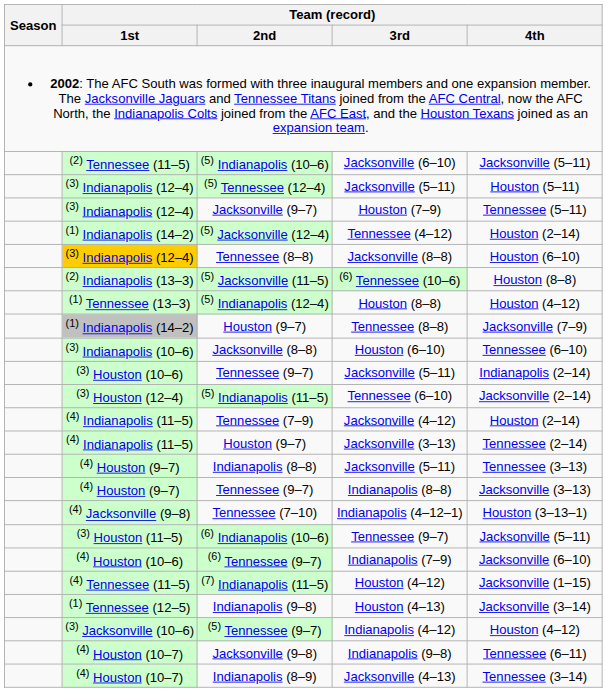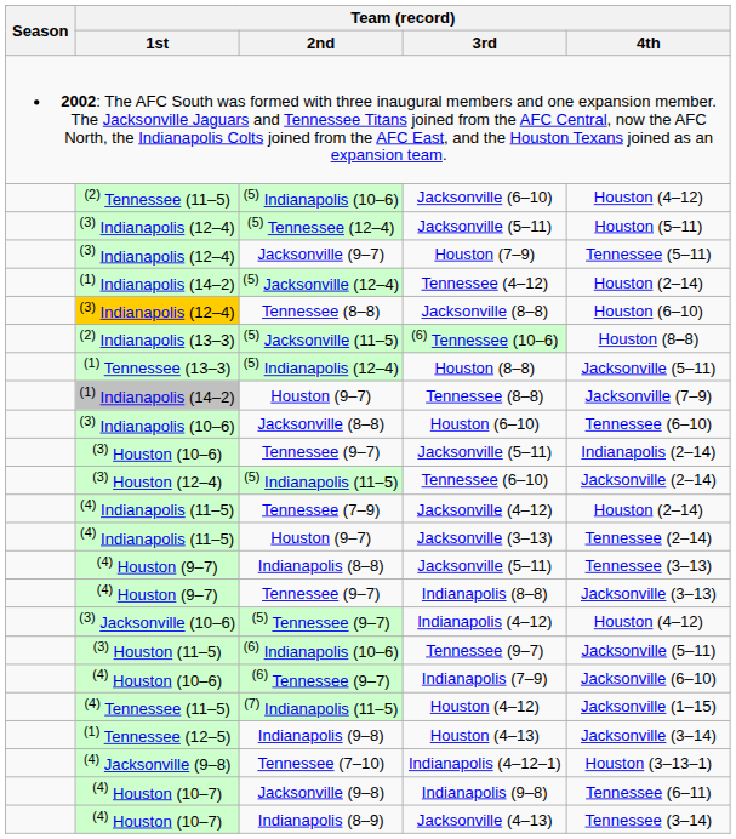(5) Indianapolis (10–6) | Team (record) / 4th: Jacksonville (5–11) -> Houston (4–12)
(5) Indianapolis (12–4) | Team (record) / 4th: Houston (4–12) -> Jacksonville (5–11)
rows swapped: (5) Tennessee (9–7) <-> Tennessee (7–10)
